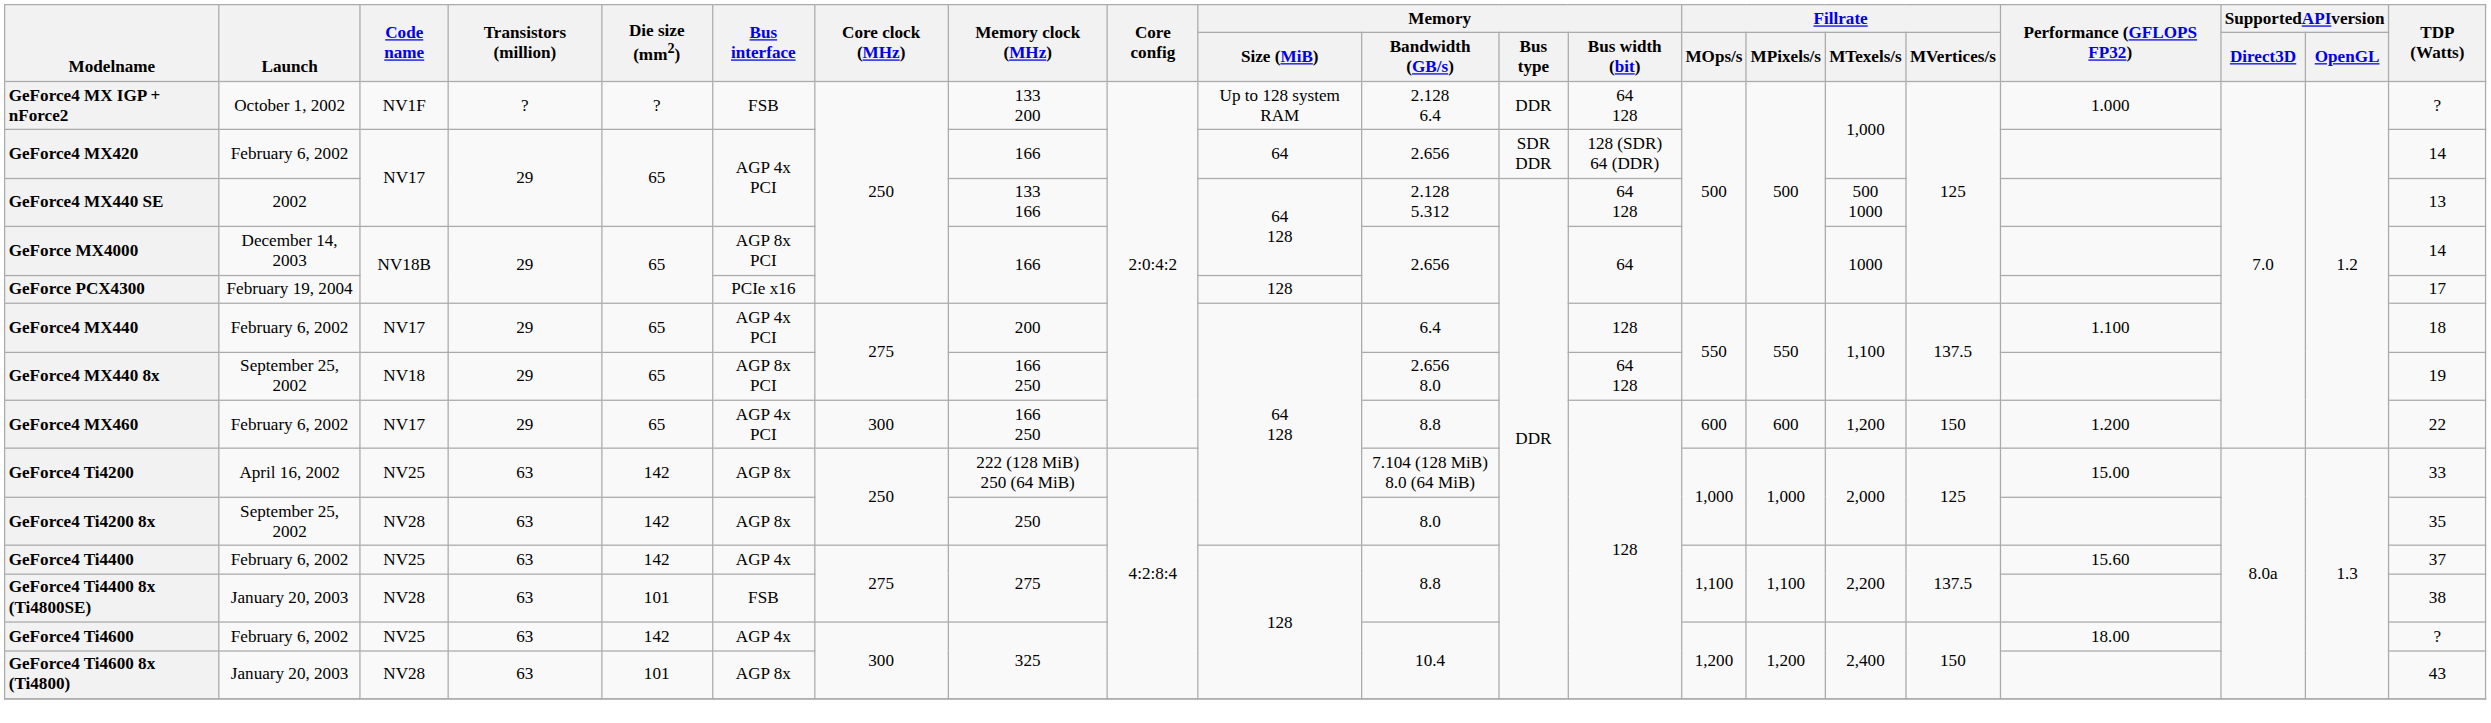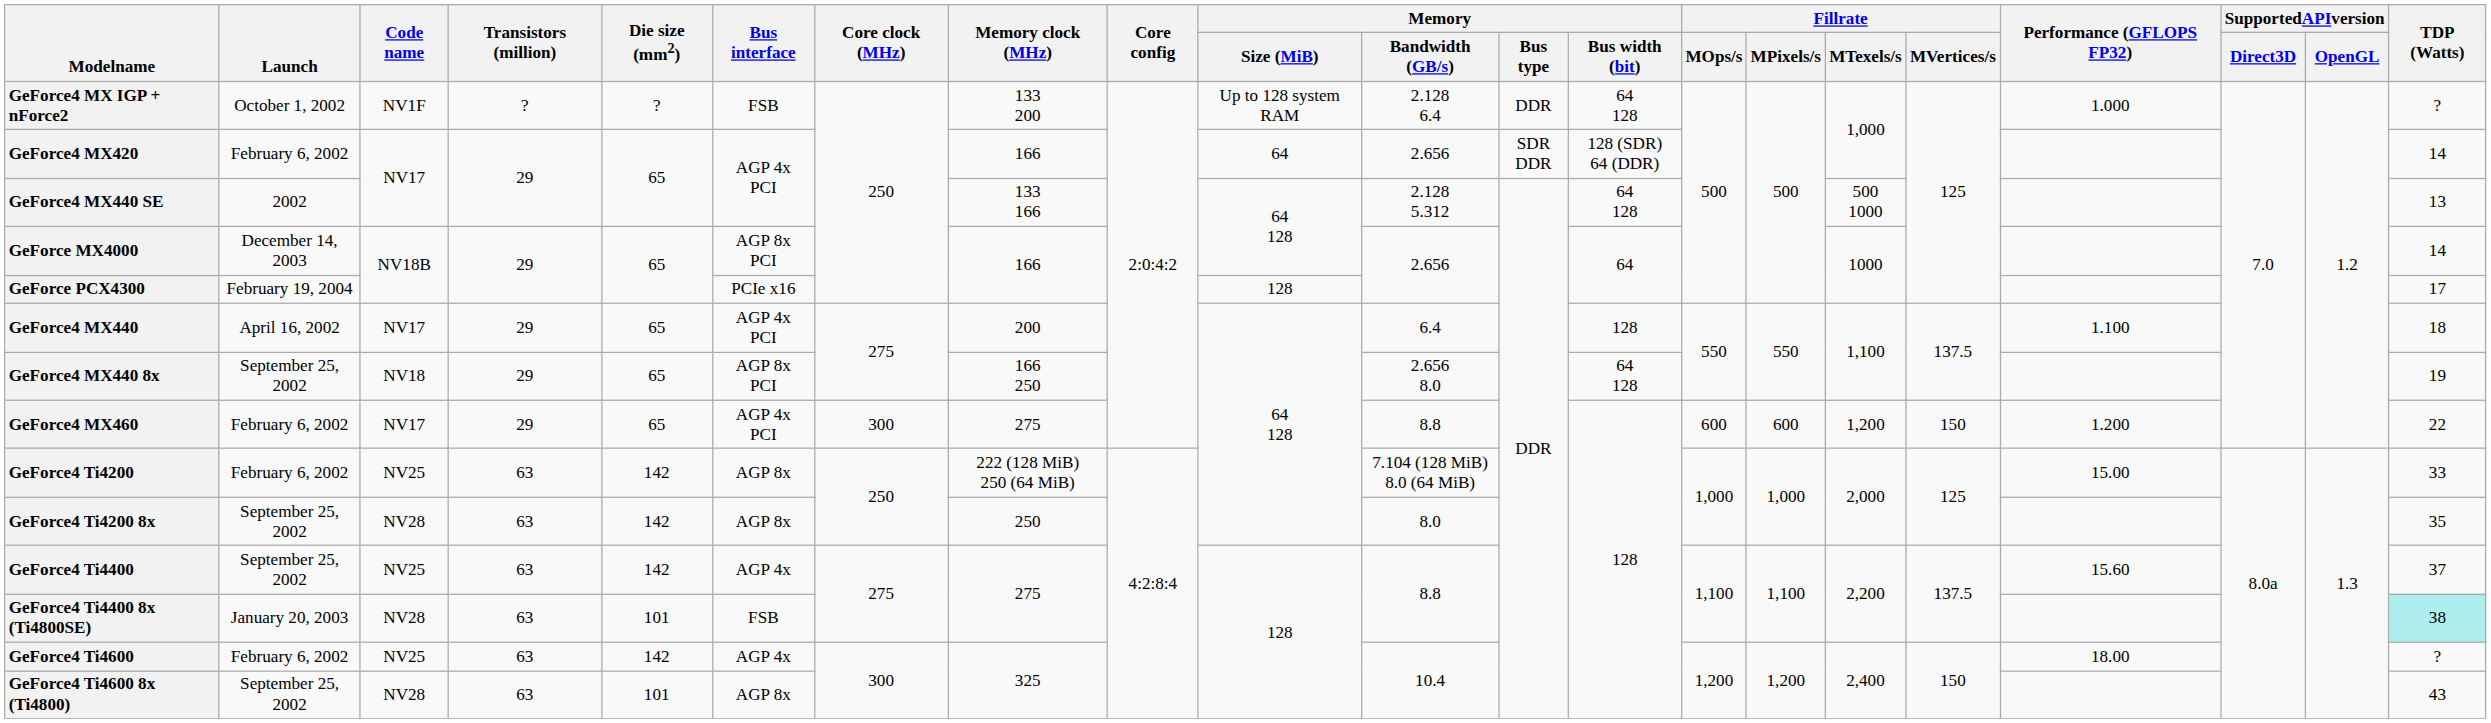GeForce4 MX440 | Launch: February 6, 2002 -> April 16, 2002
GeForce4 MX460 | Memory clock (MHz): 166 250 -> 275
GeForce4 Ti4200 | Launch: April 16, 2002 -> February 6, 2002
GeForce4 Ti4400 | Launch: February 6, 2002 -> September 25, 2002
GeForce4 Ti4400 8x (Ti4800SE) | TDP (Watts): no background -> paleturquoise background
GeForce4 Ti4600 8x (Ti4800) | Launch: January 20, 2003 -> September 25, 2002
